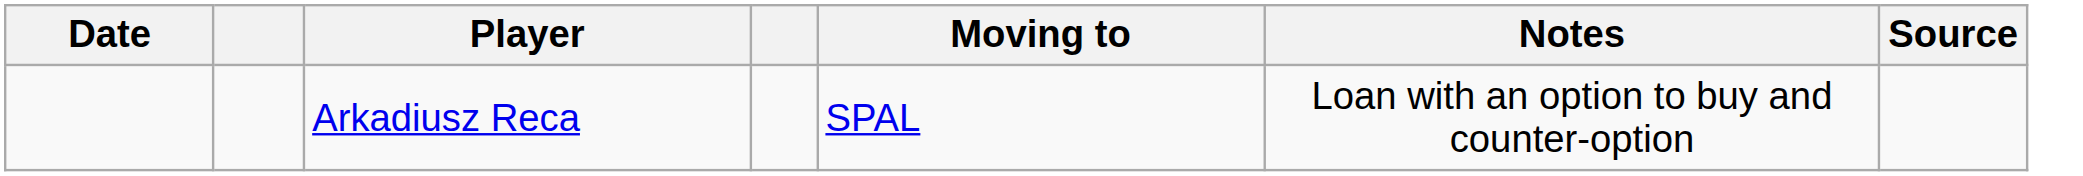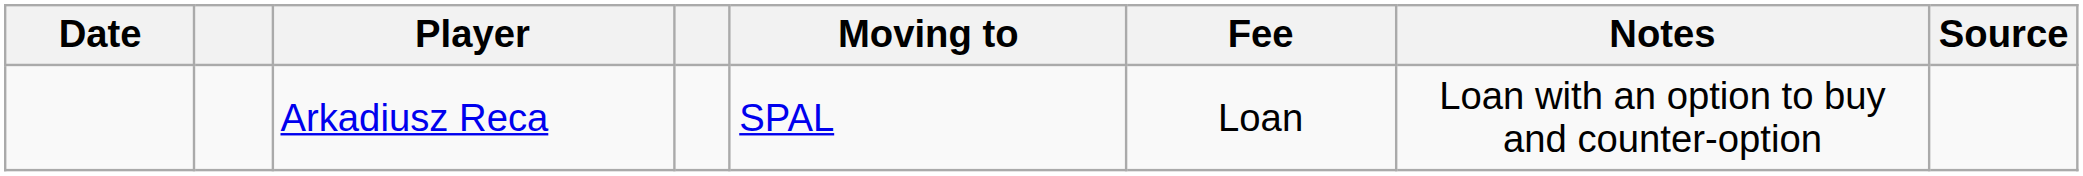+ column: Fee | Loan
